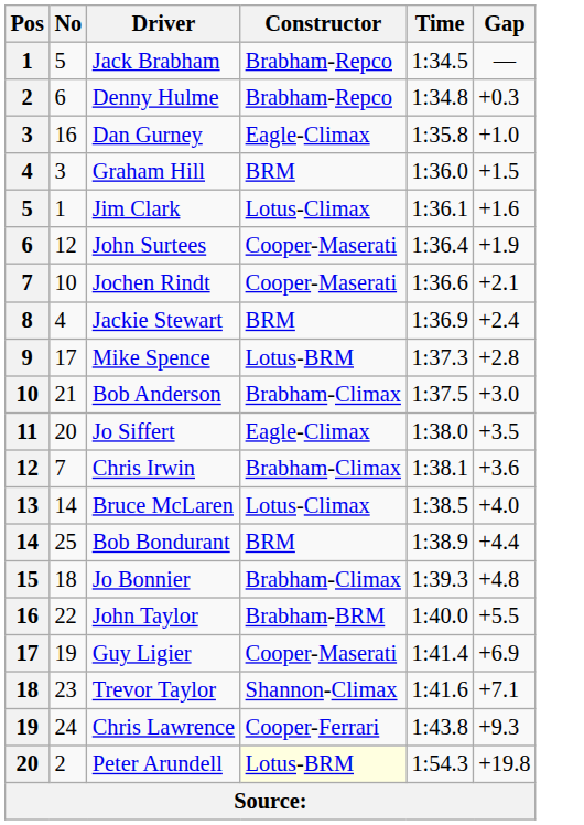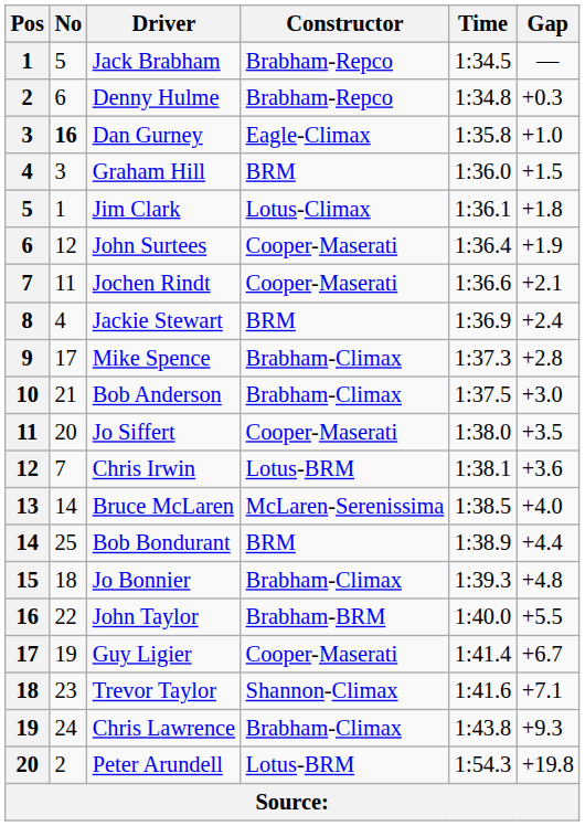Dan Gurney | No: normal -> bold
Jim Clark | Gap: +1.6 -> +1.8
Jochen Rindt | No: 10 -> 11
Mike Spence | Constructor: Lotus-BRM -> Brabham-Climax
Jo Siffert | Constructor: Eagle-Climax -> Cooper-Maserati
Chris Irwin | Constructor: Brabham-Climax -> Lotus-BRM
Bruce McLaren | Constructor: Lotus-Climax -> McLaren-Serenissima
Guy Ligier | Gap: +6.9 -> +6.7
Chris Lawrence | Constructor: Cooper-Ferrari -> Brabham-Climax
Peter Arundell | Constructor: lightyellow background -> no background
